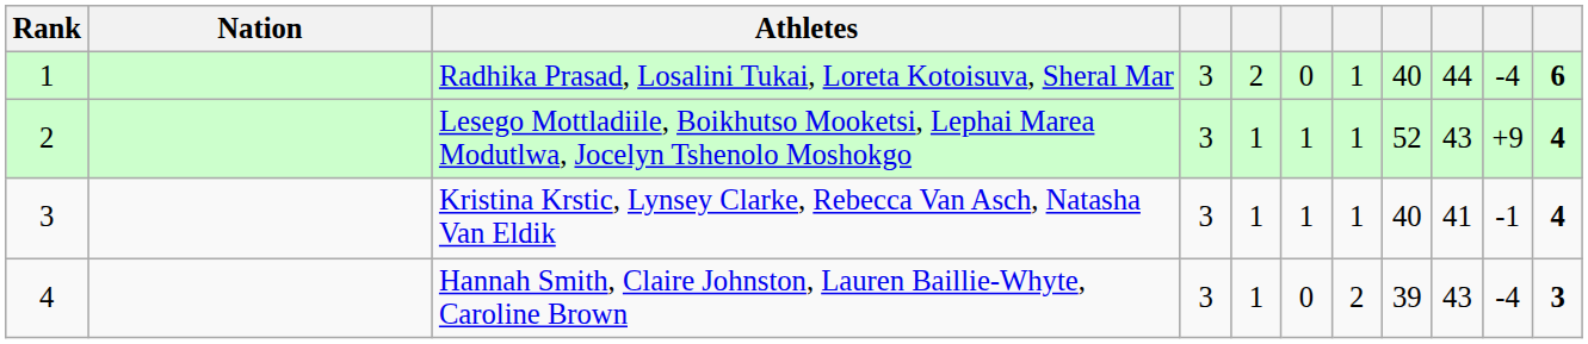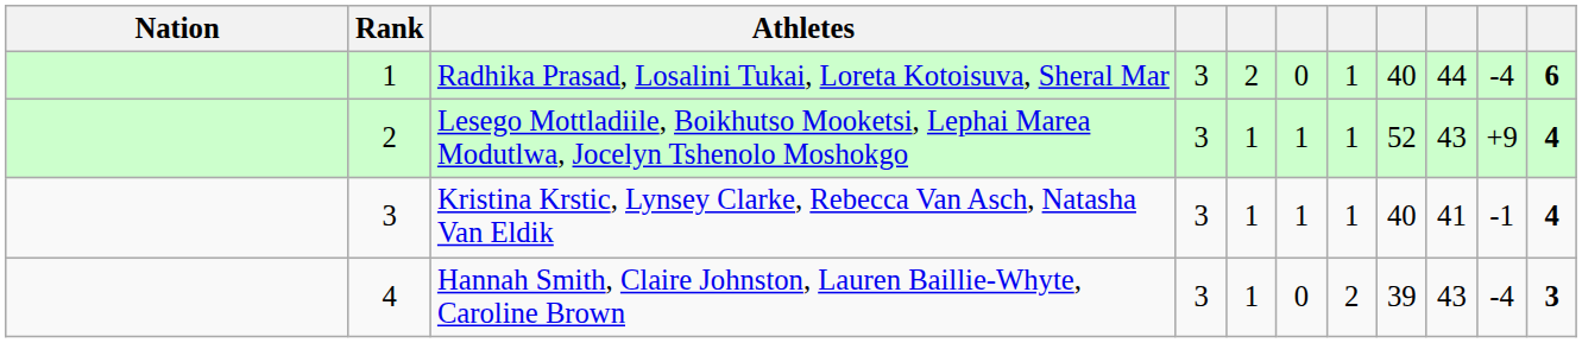columns swapped: Rank <-> Nation
